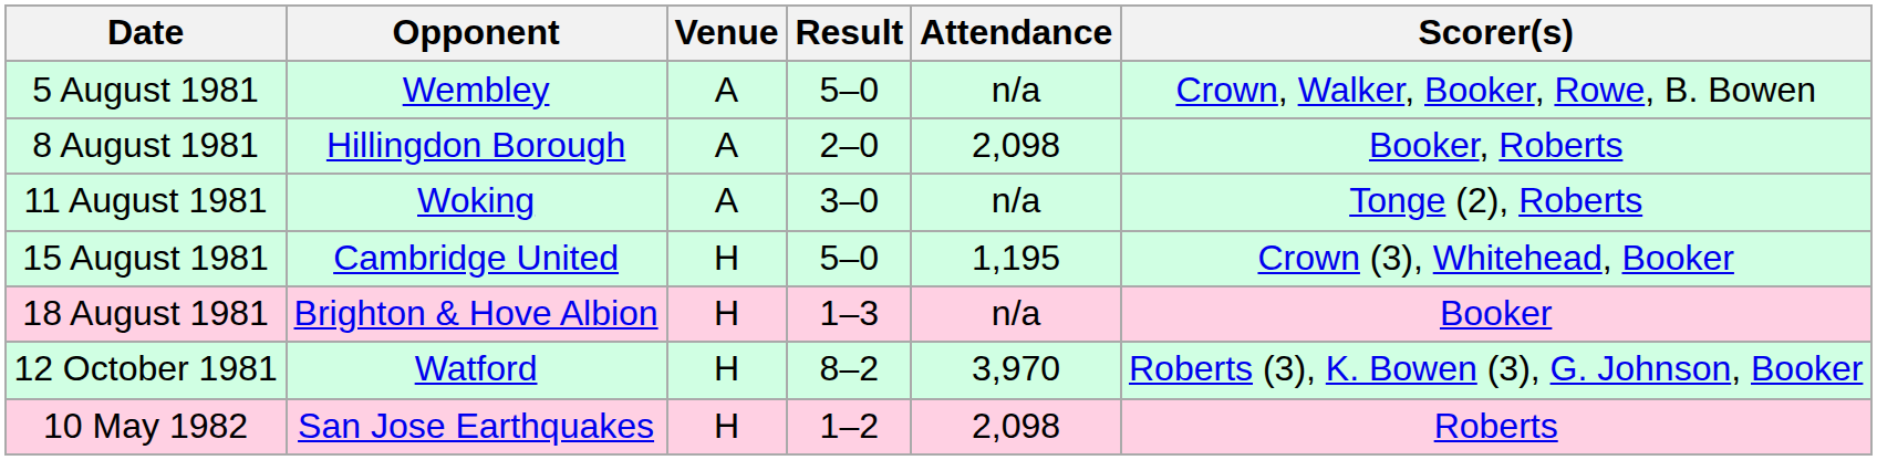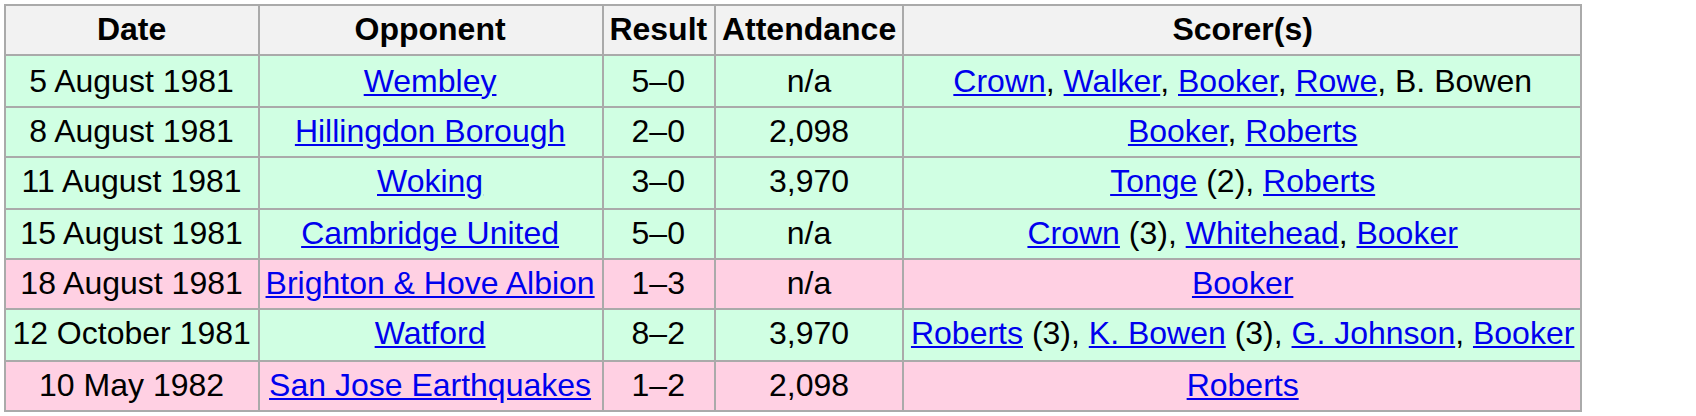- column: Venue | A | A | A | H | H | H | H
11 August 1981 | Attendance: n/a -> 3,970
15 August 1981 | Attendance: 1,195 -> n/a
